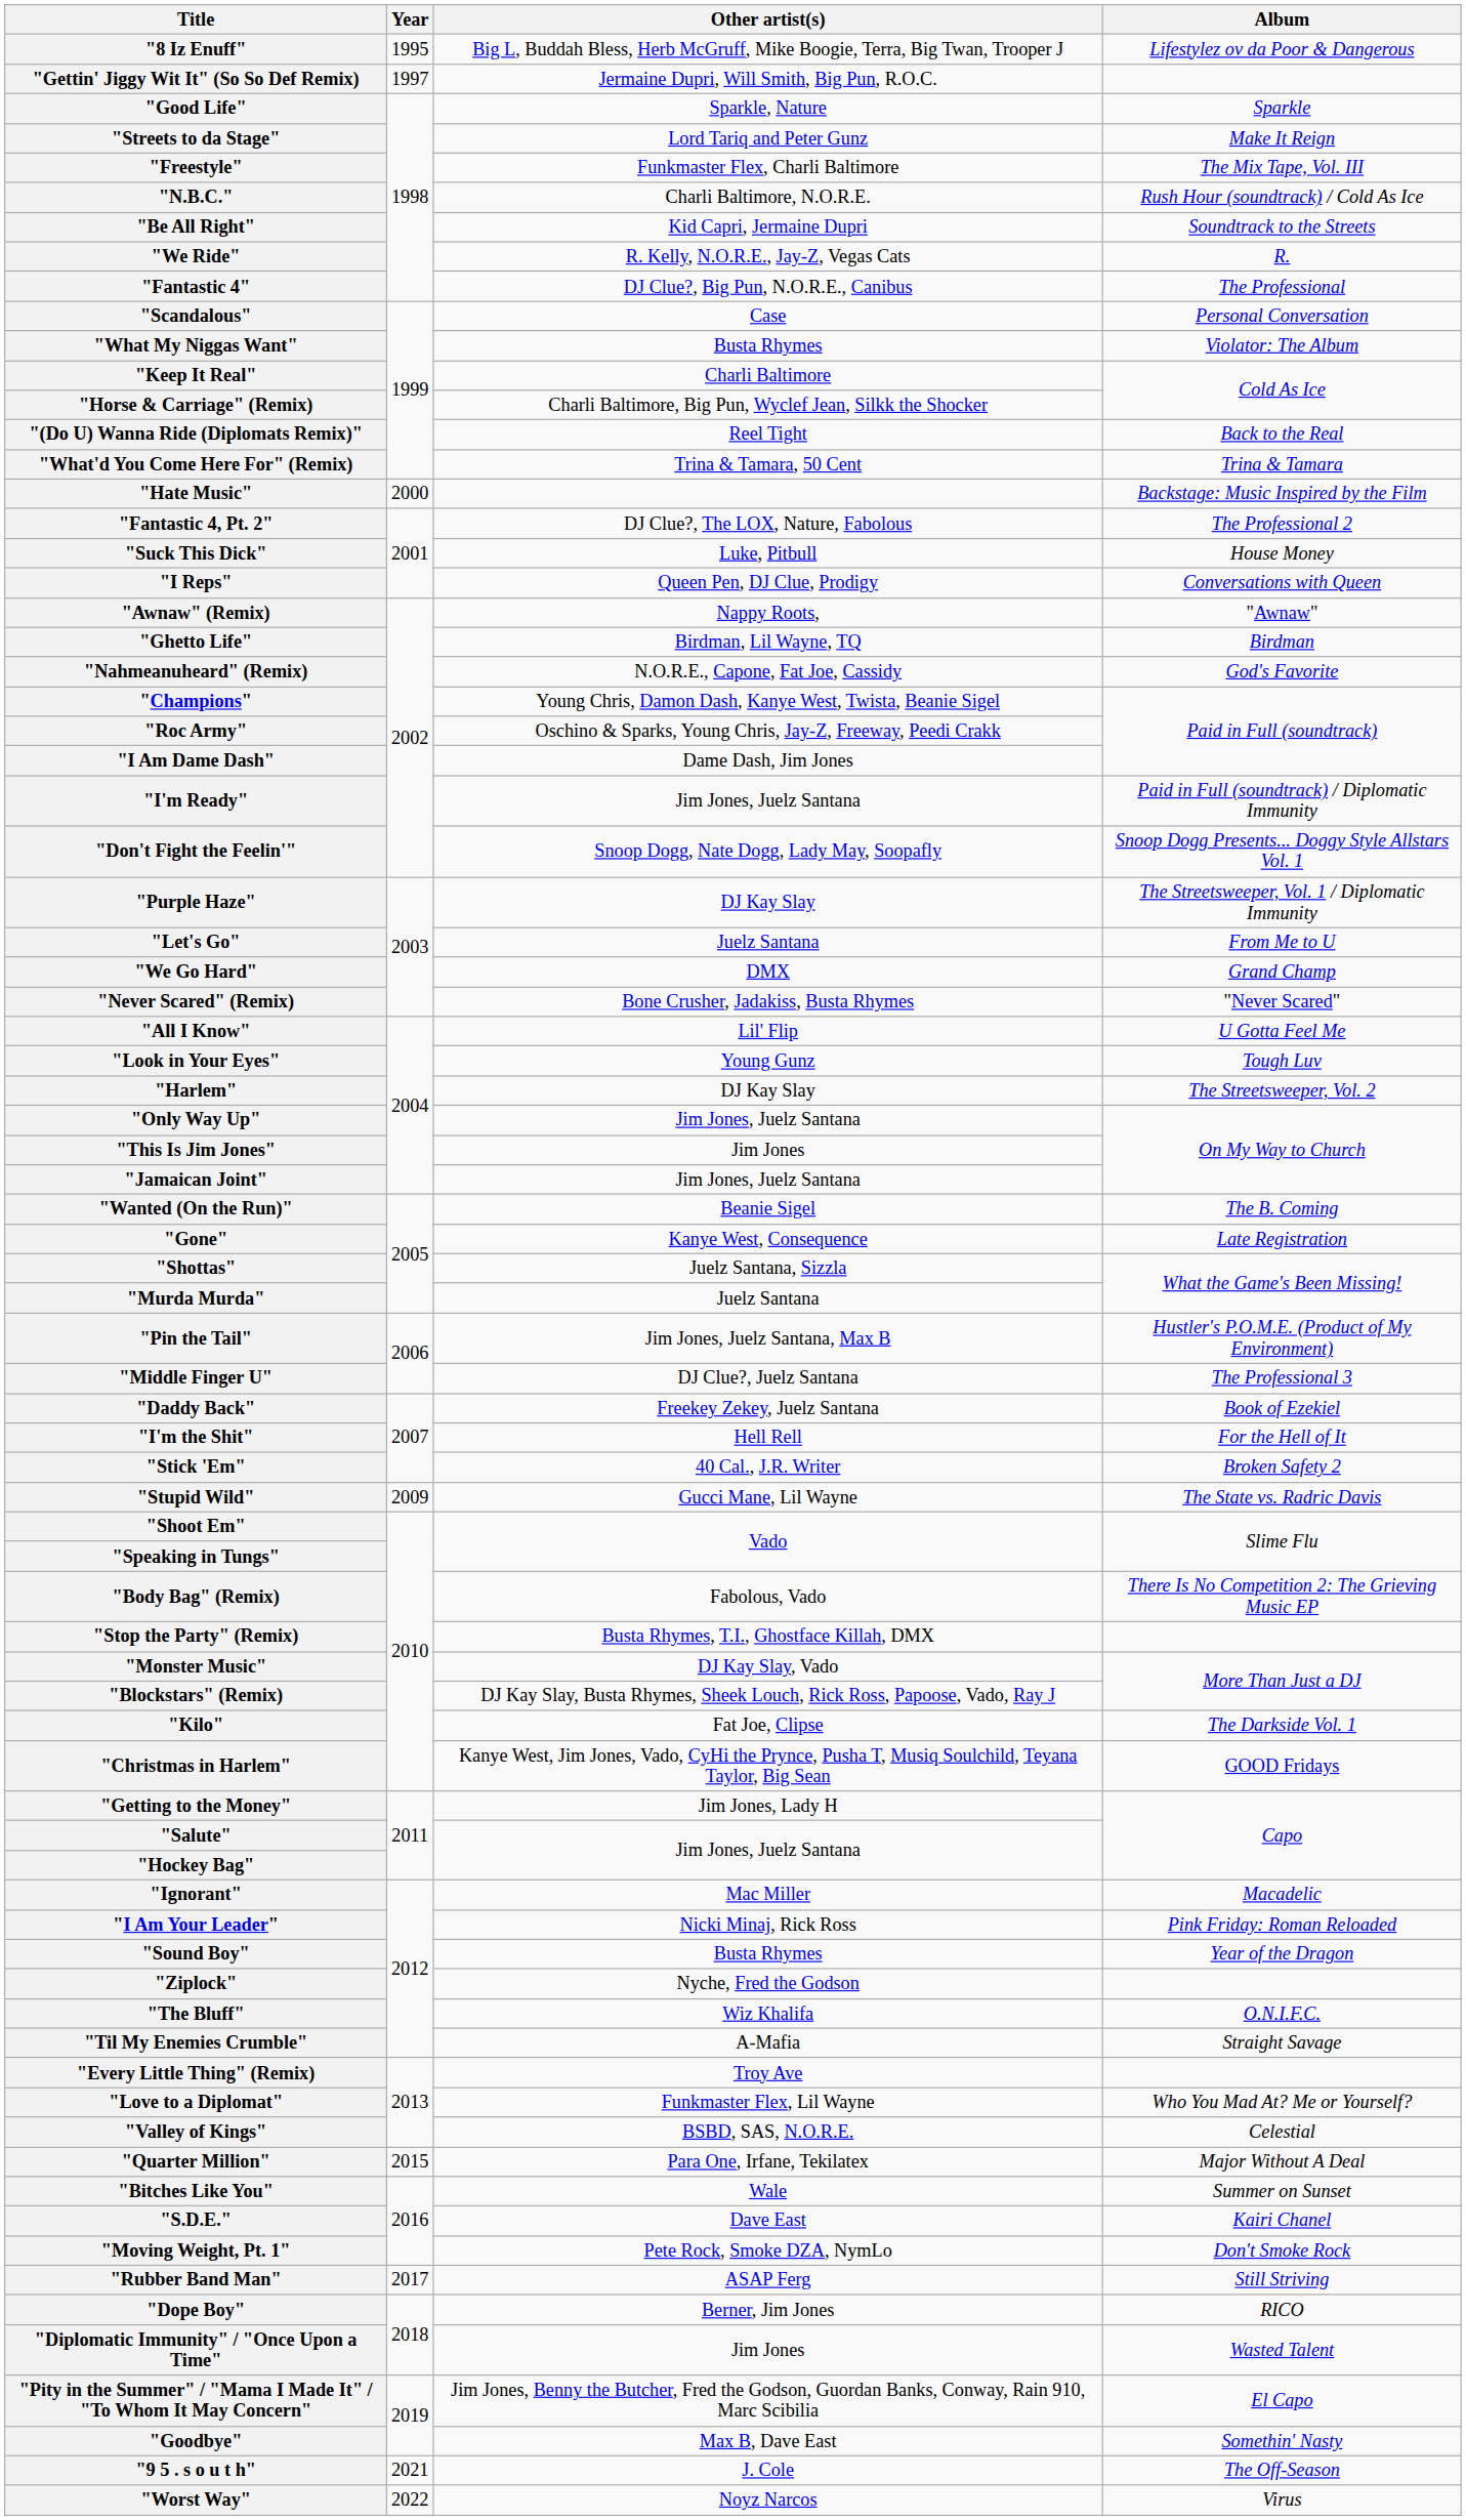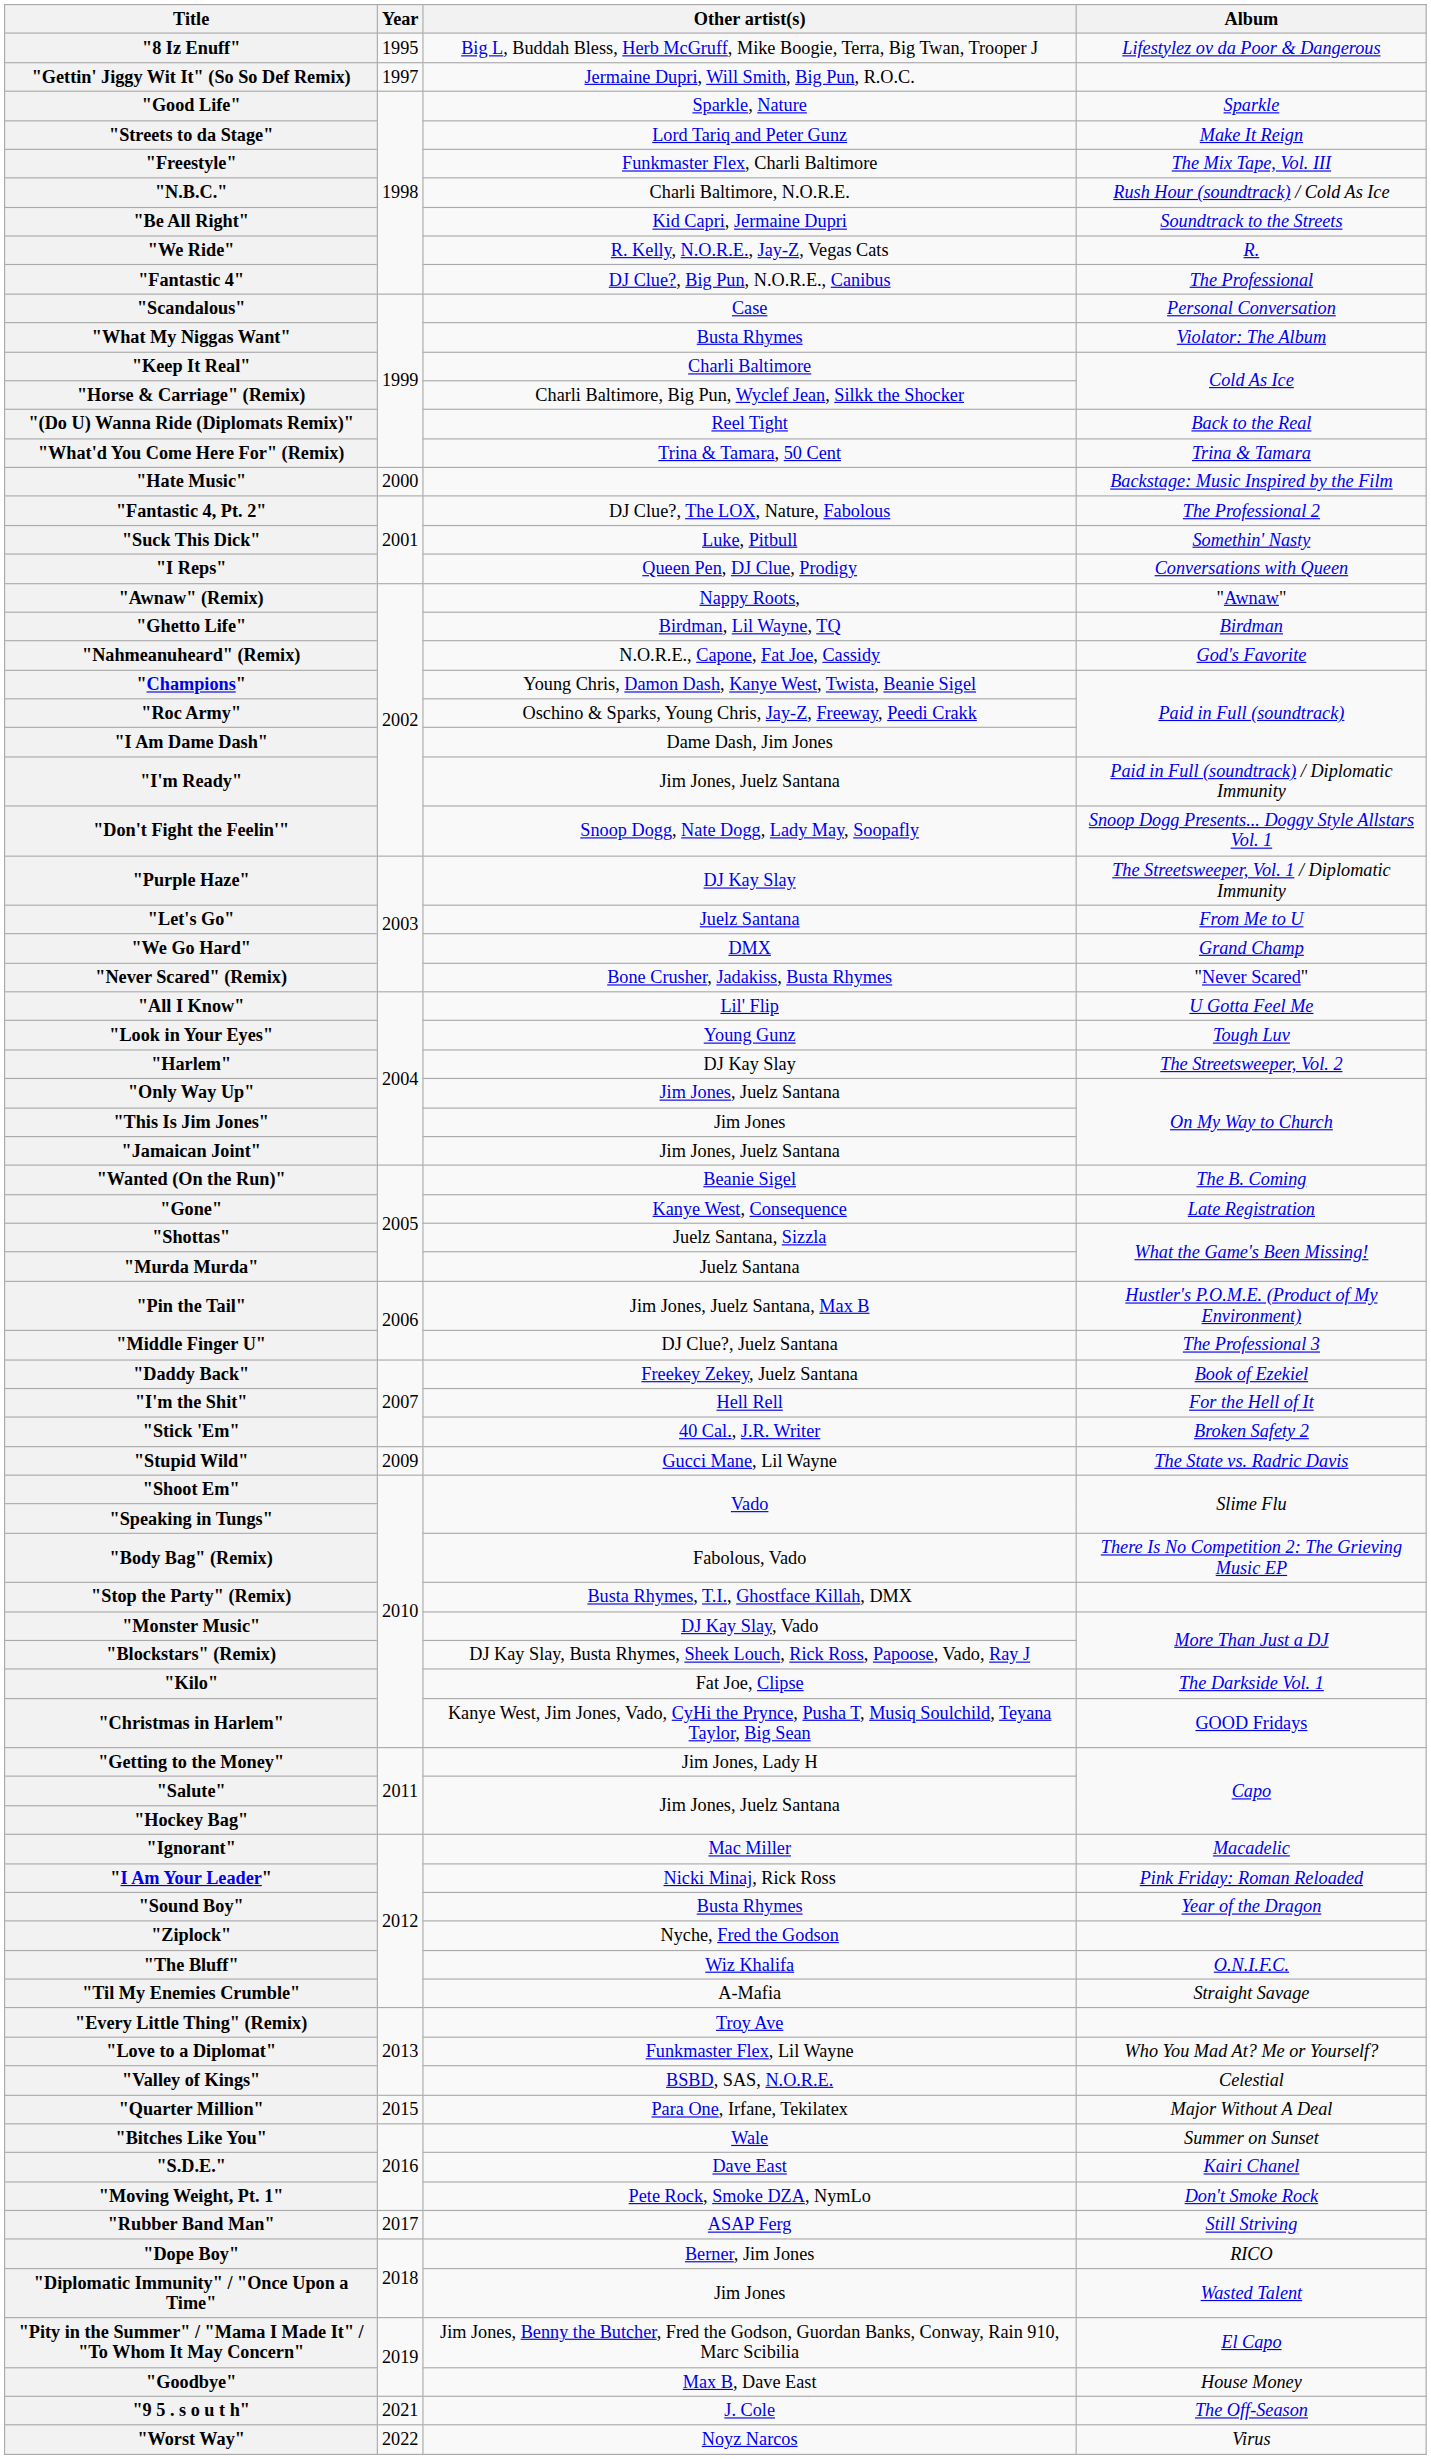"Suck This Dick" | Album: House Money -> Somethin' Nasty
"Goodbye" | Album: Somethin' Nasty -> House Money
